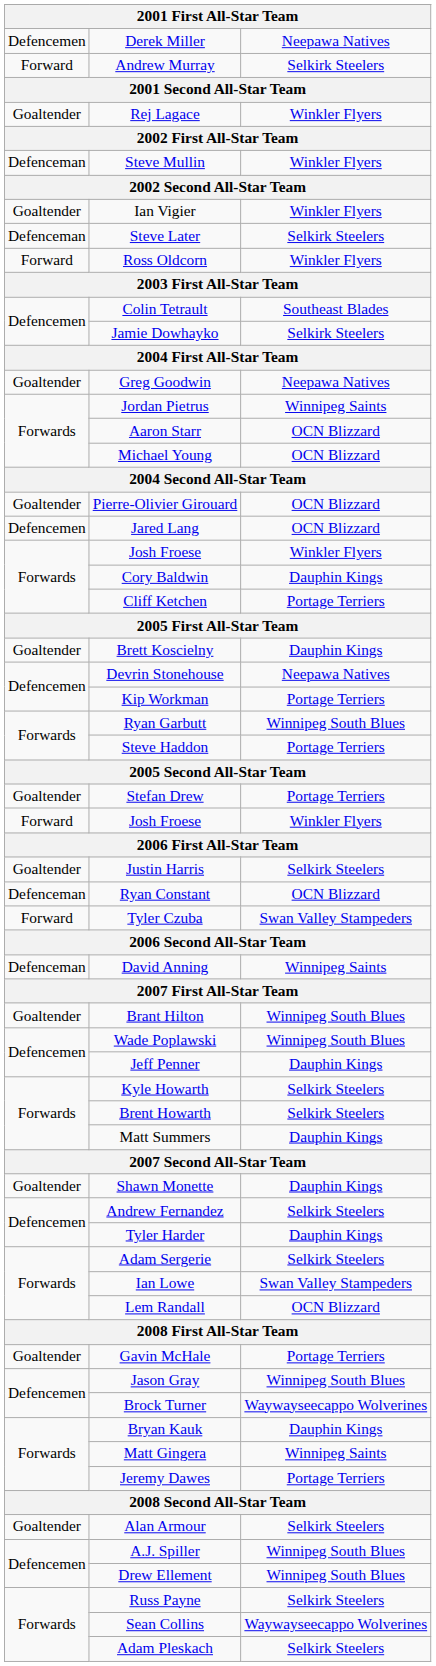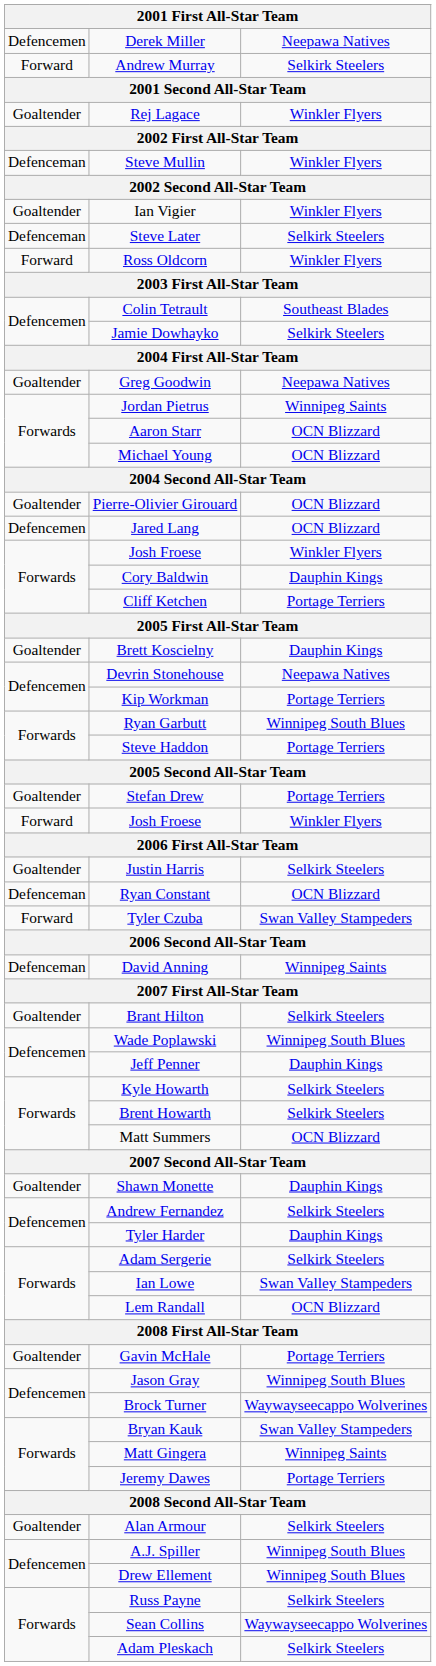Brant Hilton | column 3: Winnipeg South Blues -> Selkirk Steelers
Matt Summers | column 3: Dauphin Kings -> OCN Blizzard
Bryan Kauk | column 3: Dauphin Kings -> Swan Valley Stampeders
